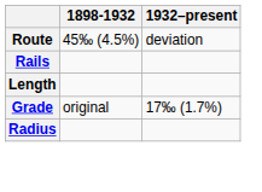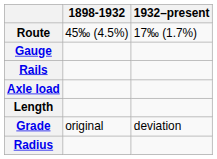Route | 1932–present: deviation -> 17‰ (1.7%)
+ row: Gauge
+ row: Axle load
Grade | 1932–present: 17‰ (1.7%) -> deviation
